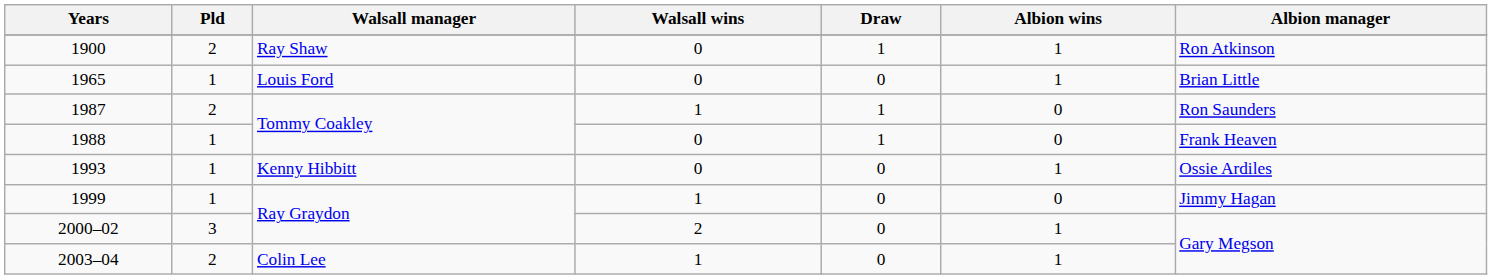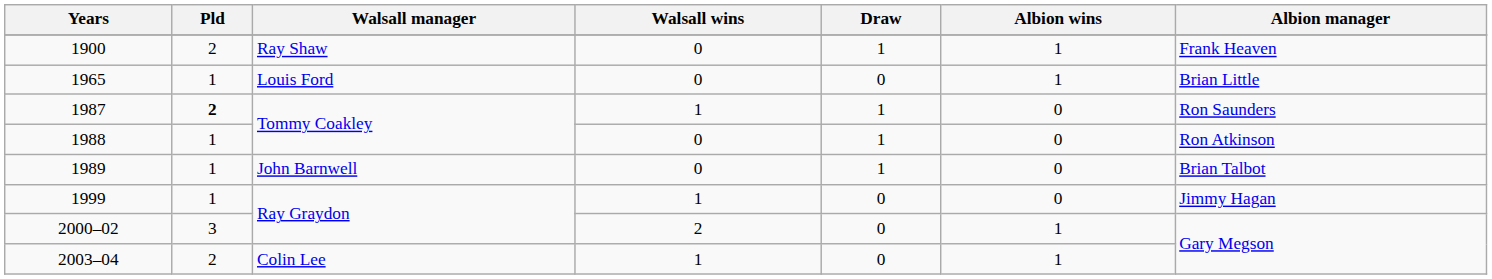1900 | Albion manager: Ron Atkinson -> Frank Heaven
1987 | Pld: normal -> bold
1988 | Albion manager: Frank Heaven -> Ron Atkinson
+ row: 1989 | 1 | John Barnwell | 0 | 1 | 0 | Brian Talbot
- row: 1993 | 1 | Kenny Hibbitt | 0 | 0 | 1 | Ossie Ardiles
